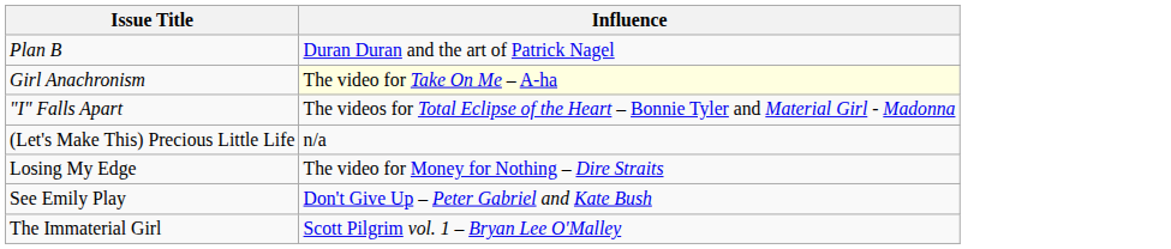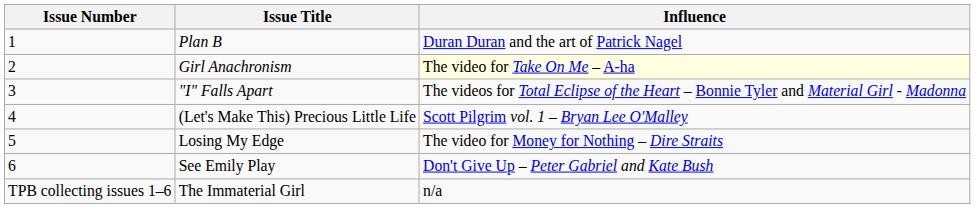+ column: Issue Number | 1 | 2 | 3 | 4 | 5 | 6 | TPB collecting issues 1–6
(Let's Make This) Precious Little Life | Influence: n/a -> Scott Pilgrim vol. 1 – Bryan Lee O'Malley
The Immaterial Girl | Influence: Scott Pilgrim vol. 1 – Bryan Lee O'Malley -> n/a
